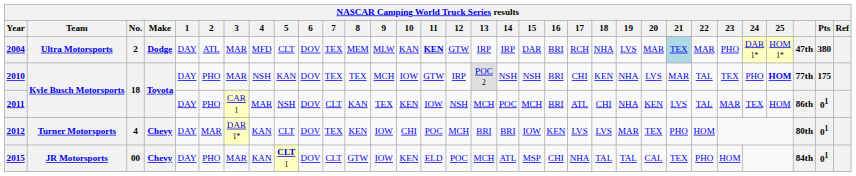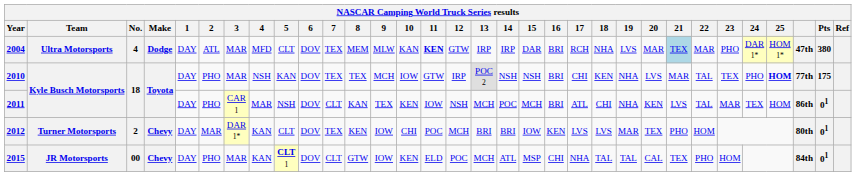2004 | No.: 2 -> 4
2012 | No.: 4 -> 2
